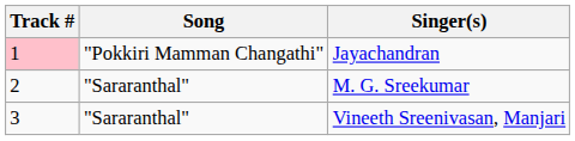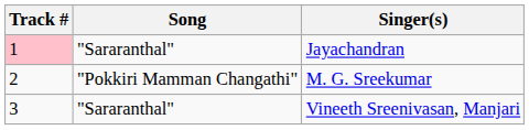Jayachandran | Song: "Pokkiri Mamman Changathi" -> "Sararanthal"
M. G. Sreekumar | Song: "Sararanthal" -> "Pokkiri Mamman Changathi"
